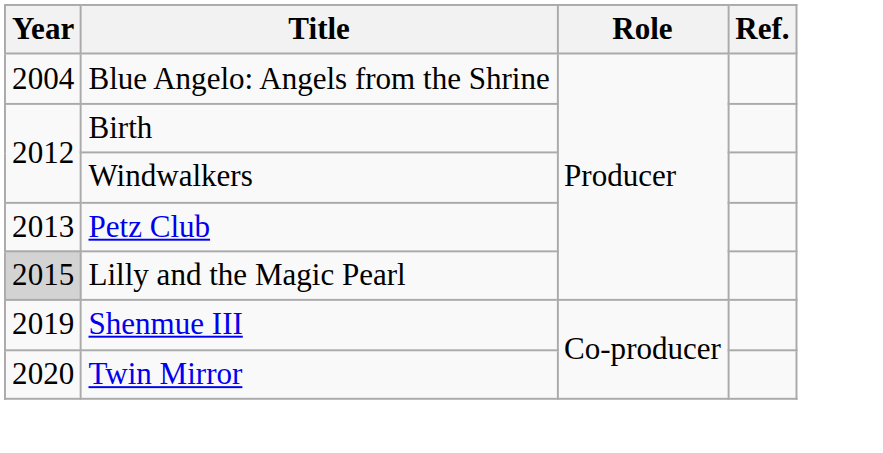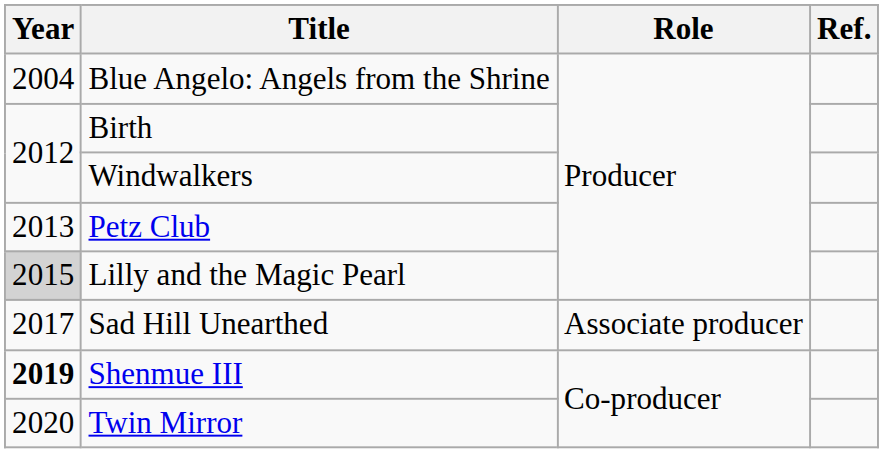+ row: 2017 | Sad Hill Unearthed | Associate producer
Shenmue III | Year: normal -> bold
